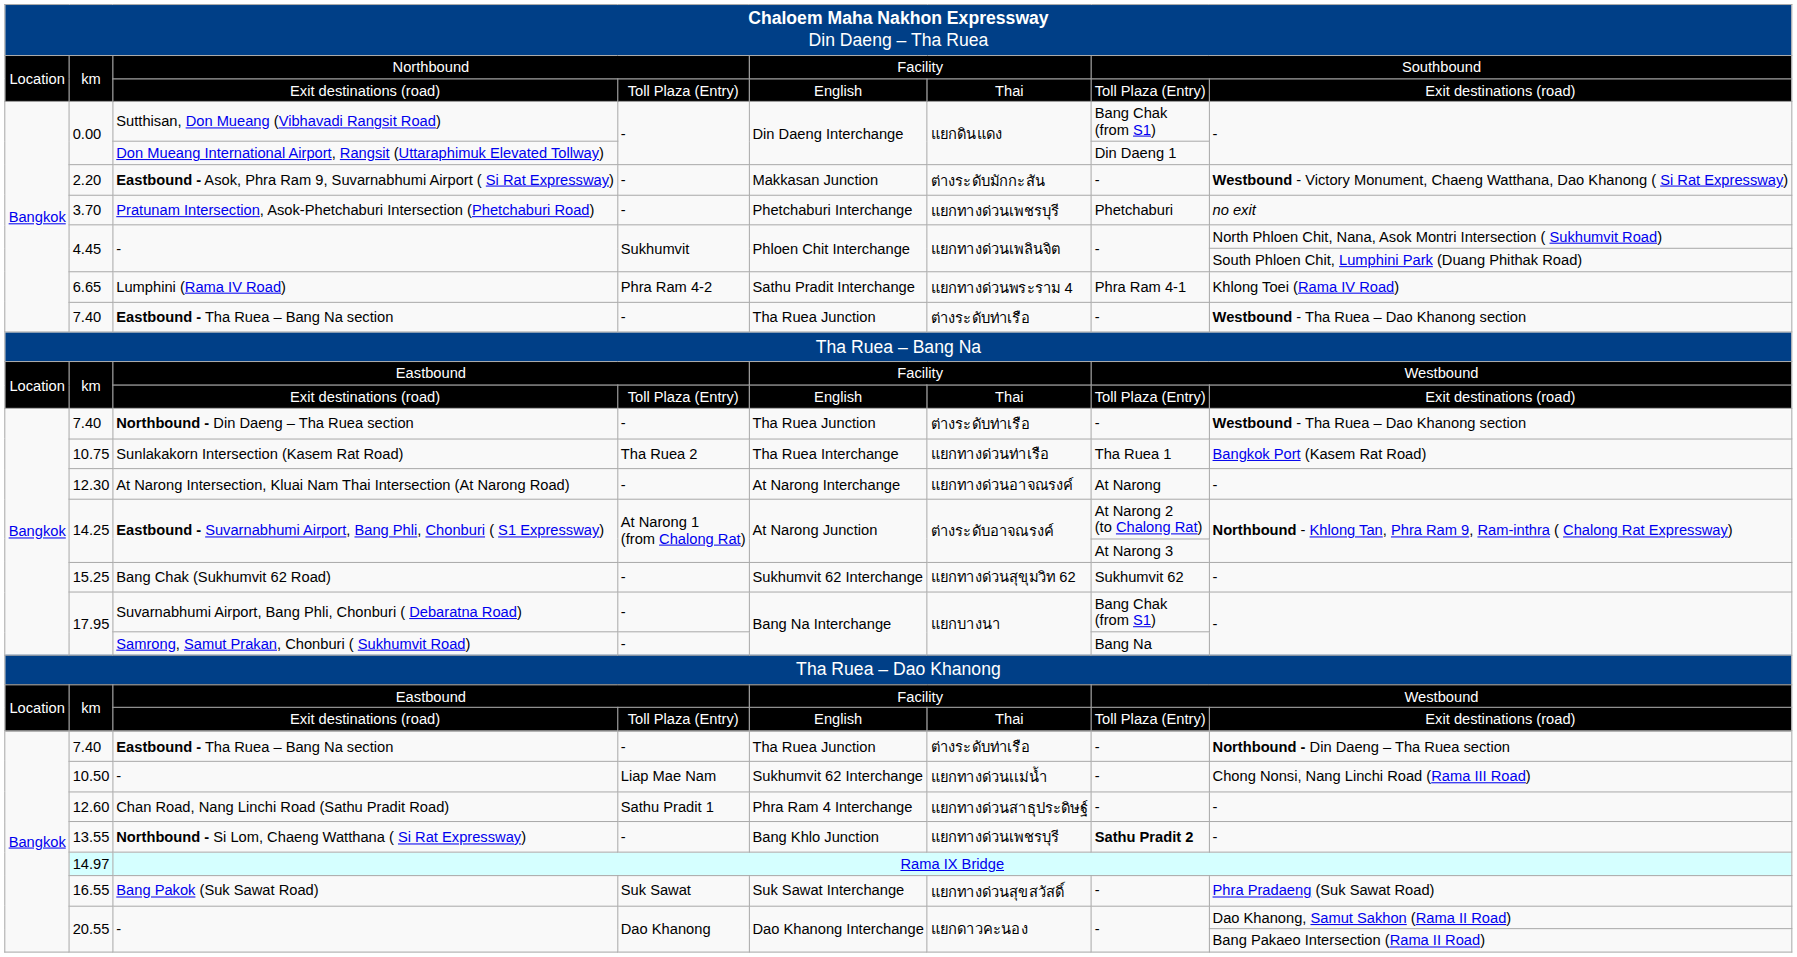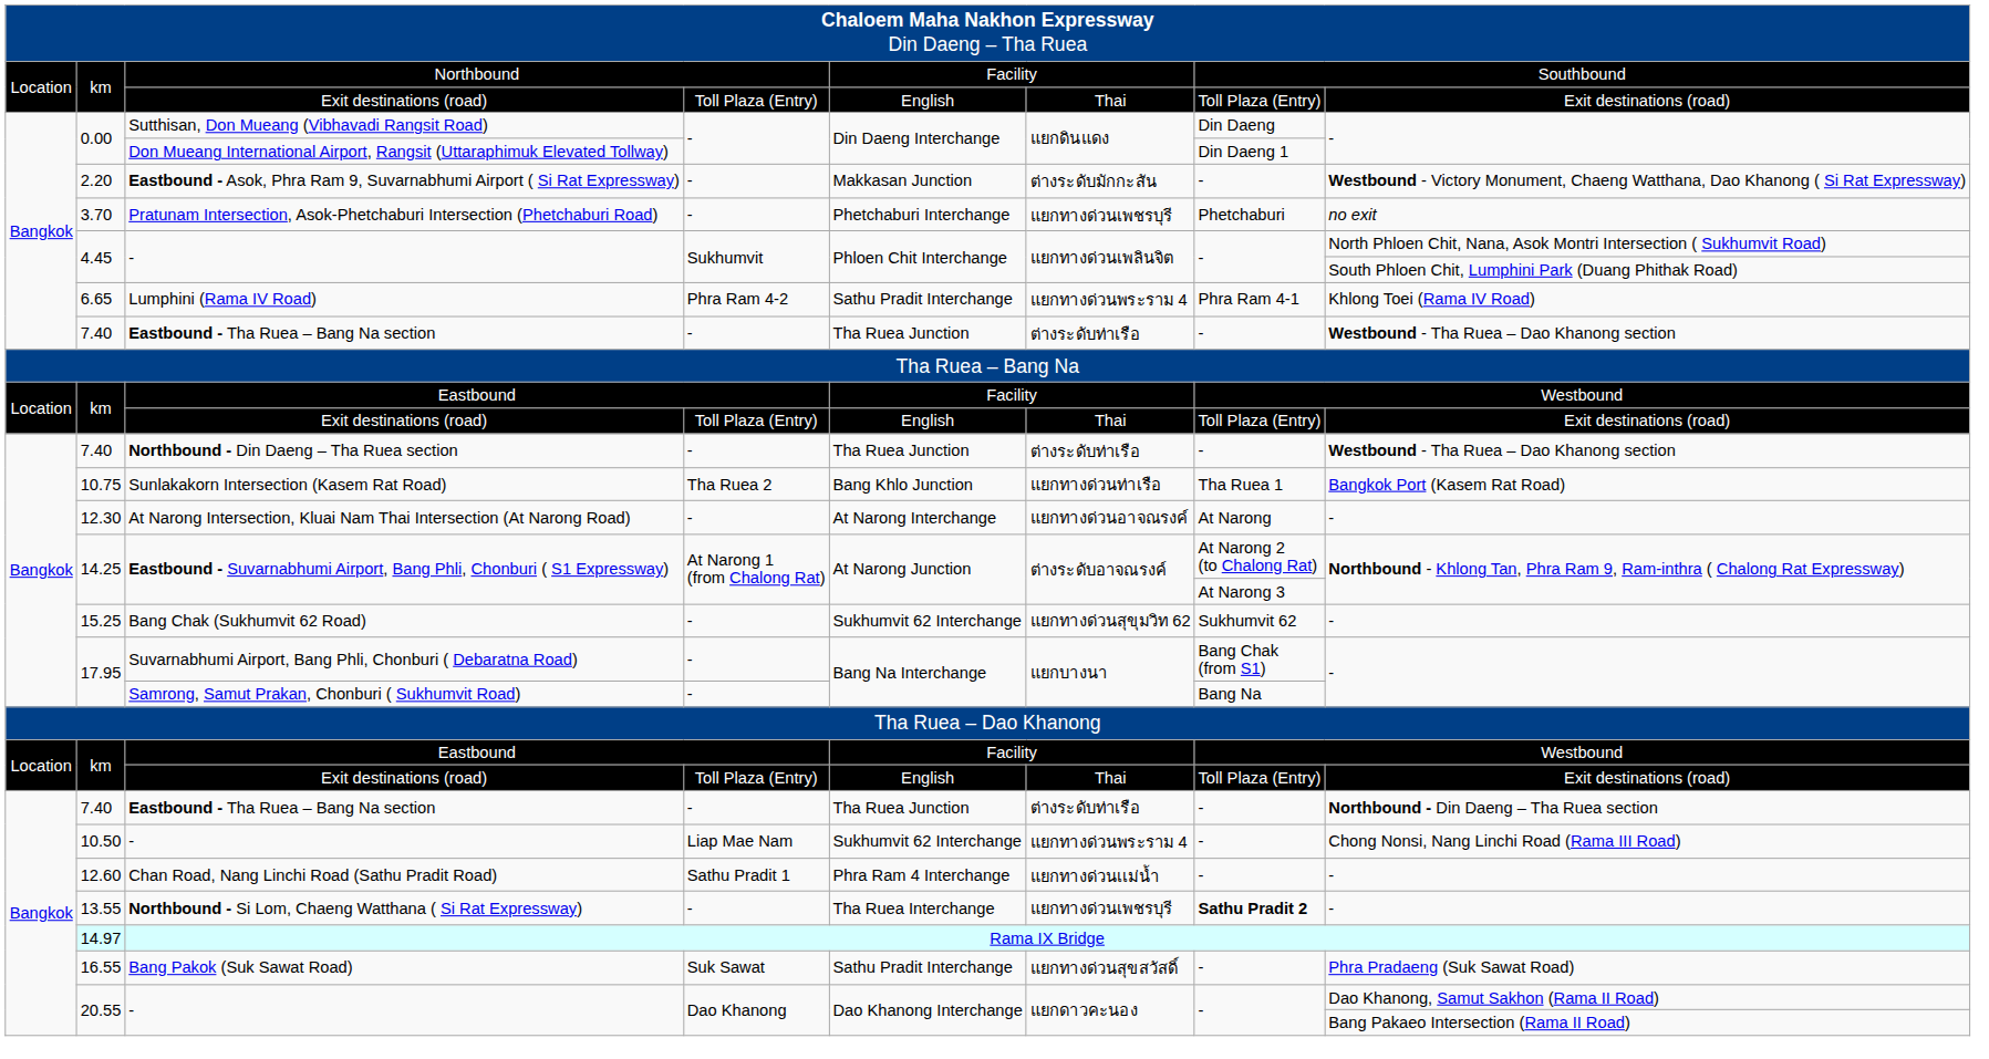Sutthisan, Don Mueang (Vibhavadi Rangsit Road) | column 7: Bang Chak (from S1) -> Din Daeng
Sunlakakorn Intersection (Kasem Rat Road) | column 5: Tha Ruea Interchange -> Bang Khlo Junction
10.50 / - | column 6: แยกทางด่วนเเม่น้ำ -> แยกทางด่วนพระราม 4
Chan Road, Nang Linchi Road (Sathu Pradit Road) | column 6: แยกทางด่วนสาธุประดิษฐ์ -> แยกทางด่วนเเม่น้ำ
Northbound - Si Lom, Chaeng Watthana ( Si Rat Expressway) | column 5: Bang Khlo Junction -> Tha Ruea Interchange
Bang Pakok (Suk Sawat Road) | column 5: Suk Sawat Interchange -> Sathu Pradit Interchange
